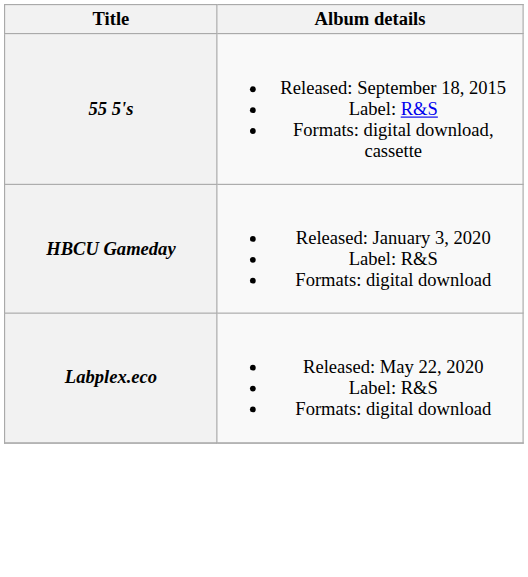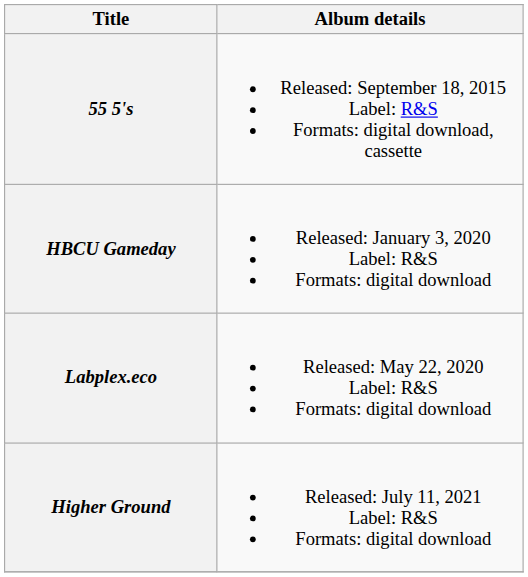+ row: Higher Ground | Released: July 11, 2021 Label: R&S Formats: digital download
